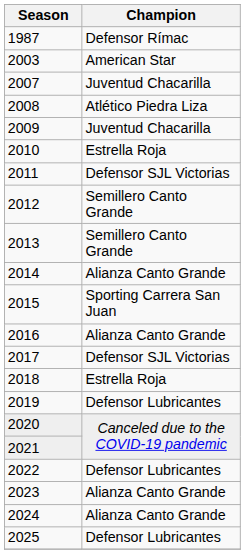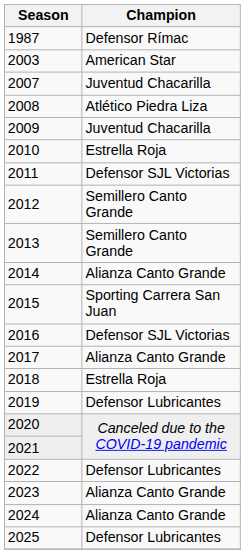2016 | Champion: Alianza Canto Grande -> Defensor SJL Victorias
2017 | Champion: Defensor SJL Victorias -> Alianza Canto Grande
